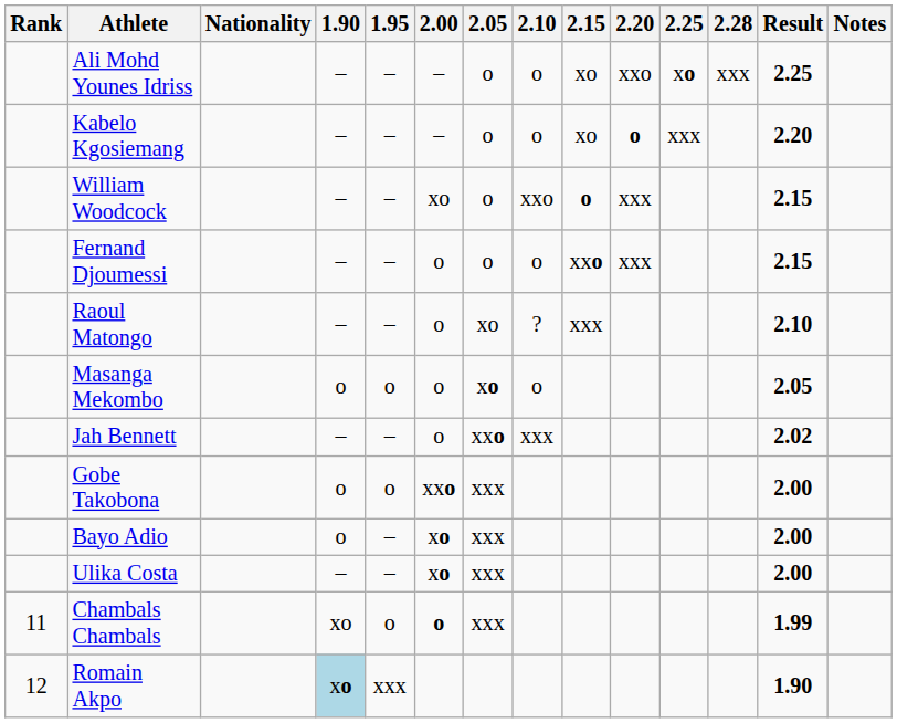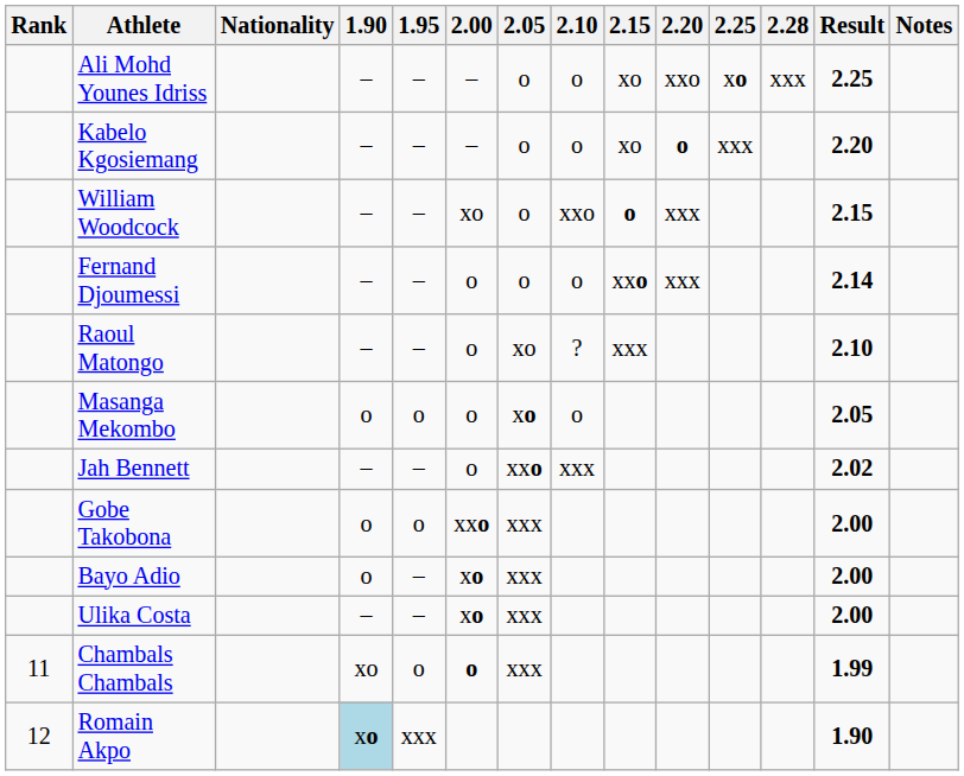Fernand Djoumessi | Result: 2.15 -> 2.14
